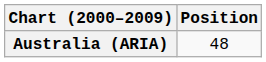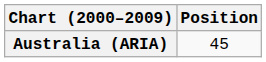Australia (ARIA) | Position: 48 -> 45
